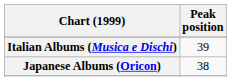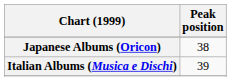rows swapped: Italian Albums (Musica e Dischi) <-> Japanese Albums (Oricon)
